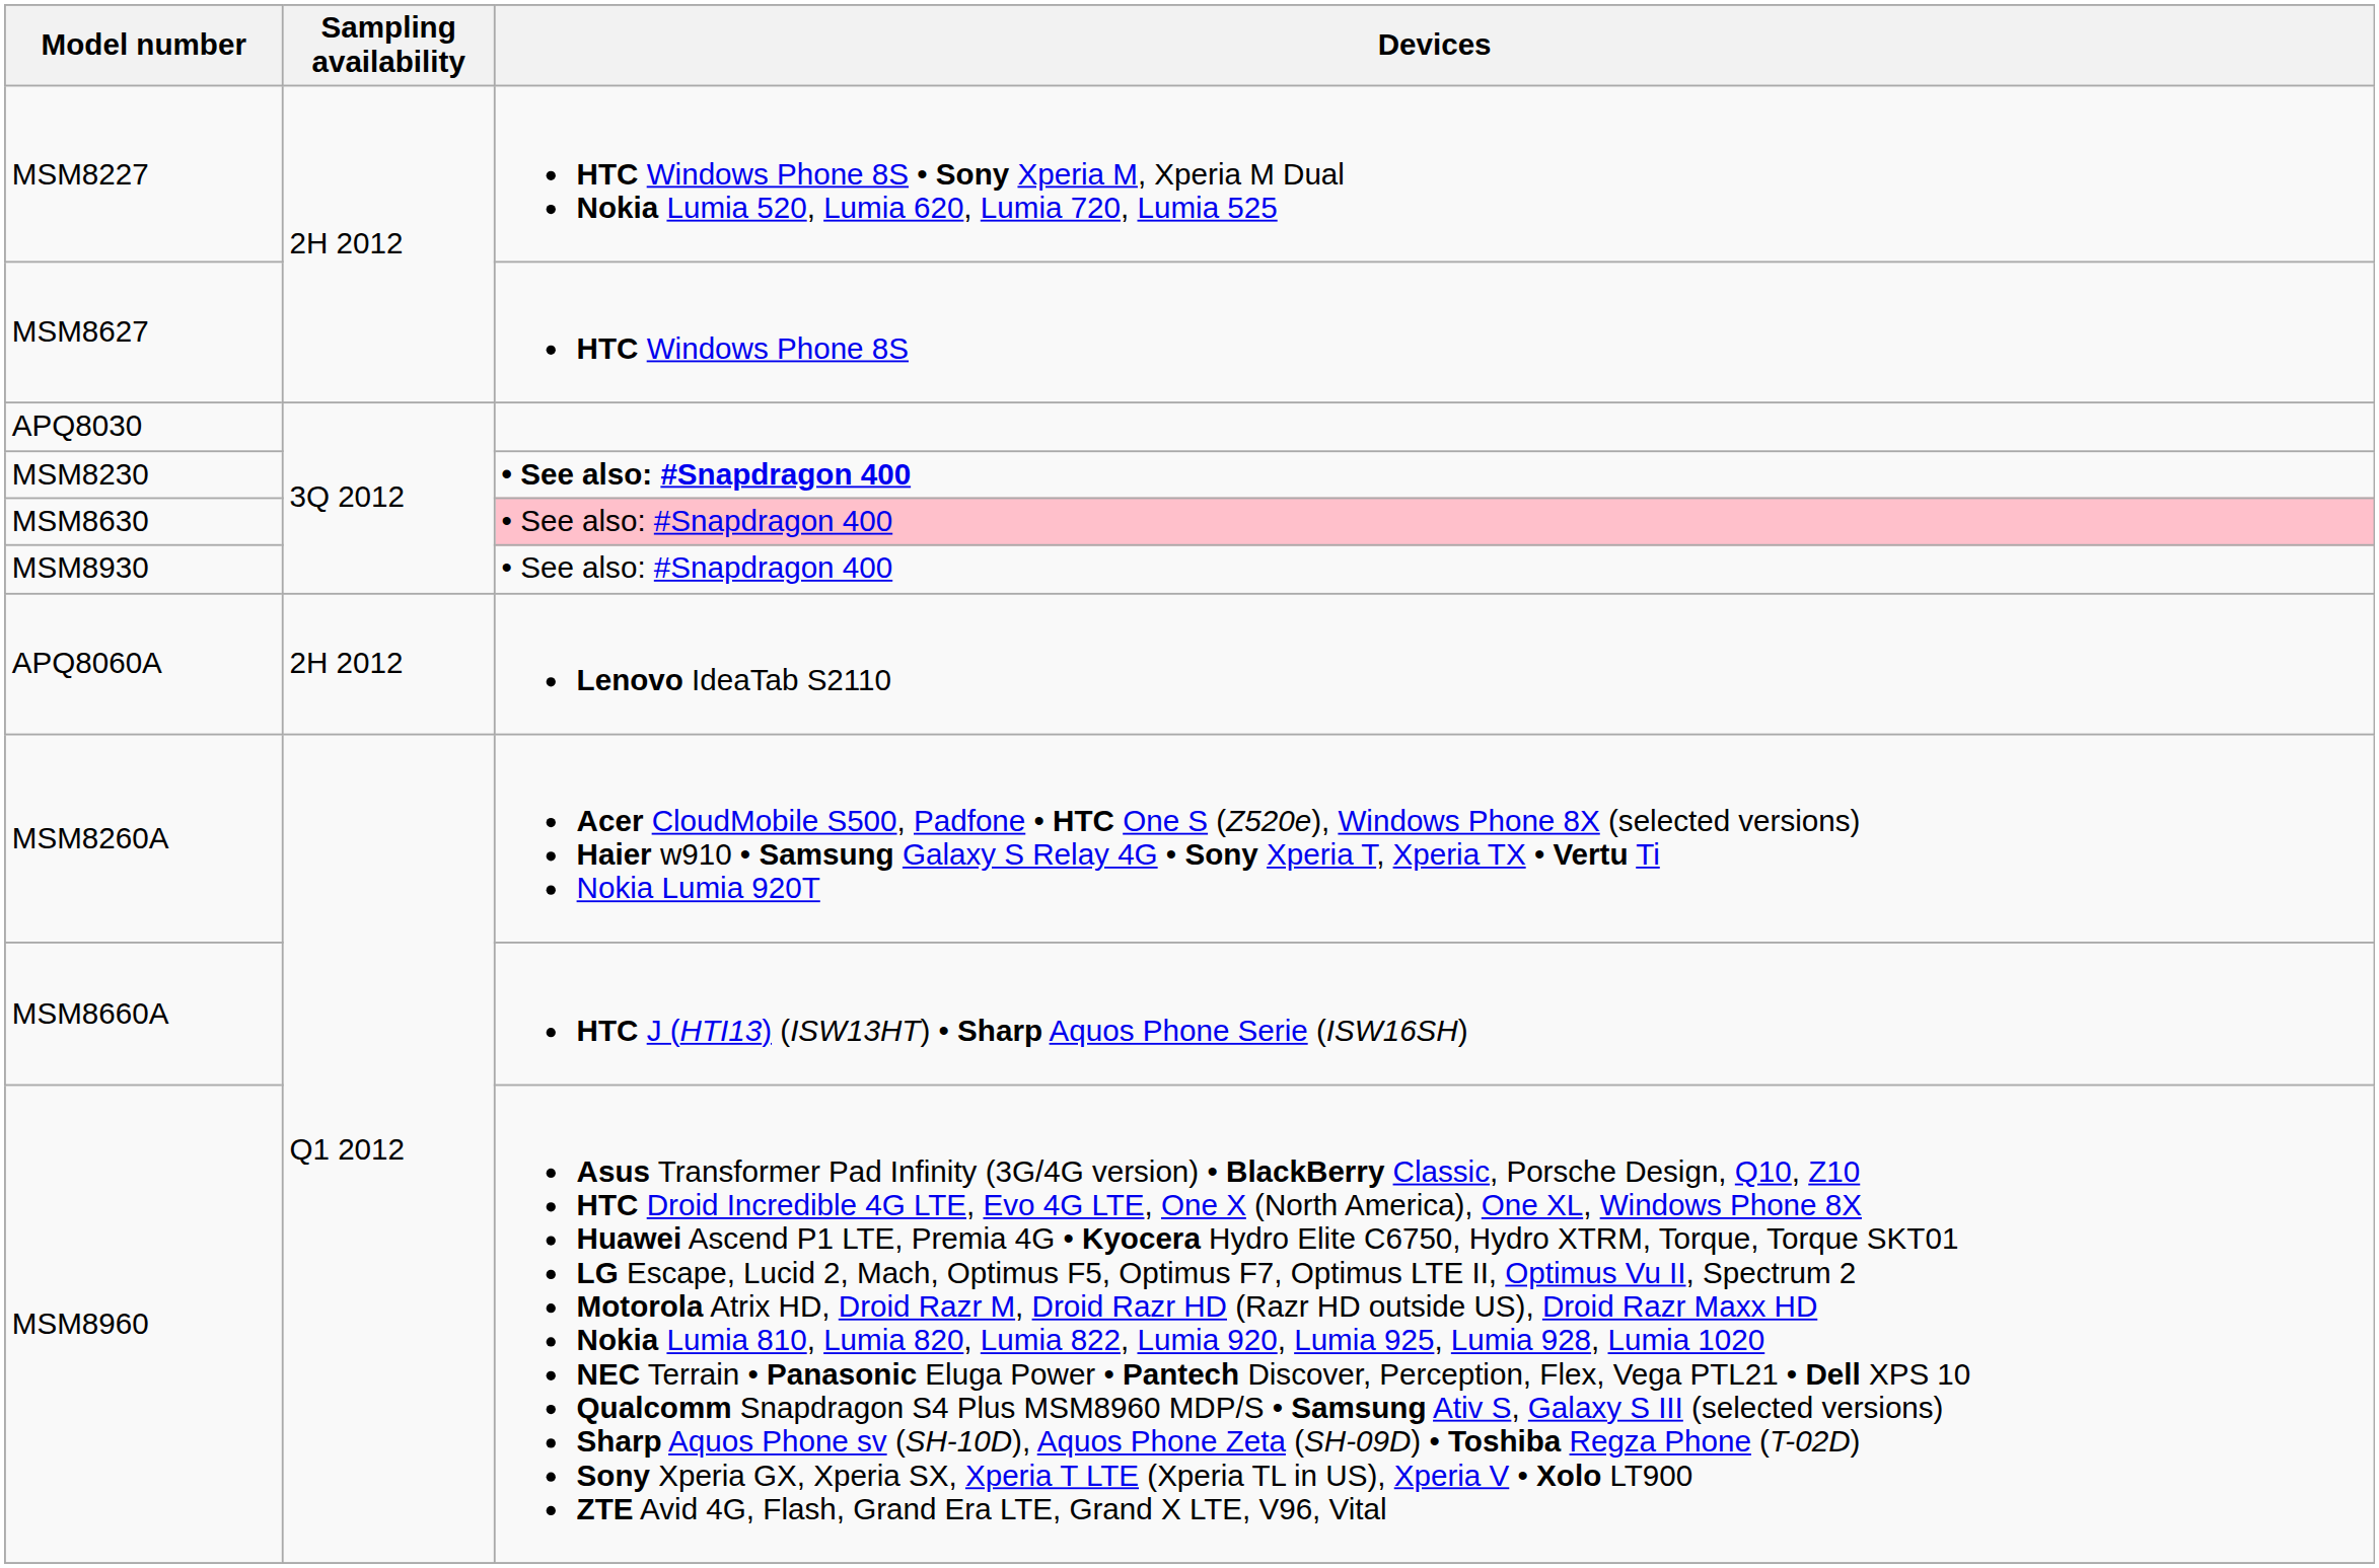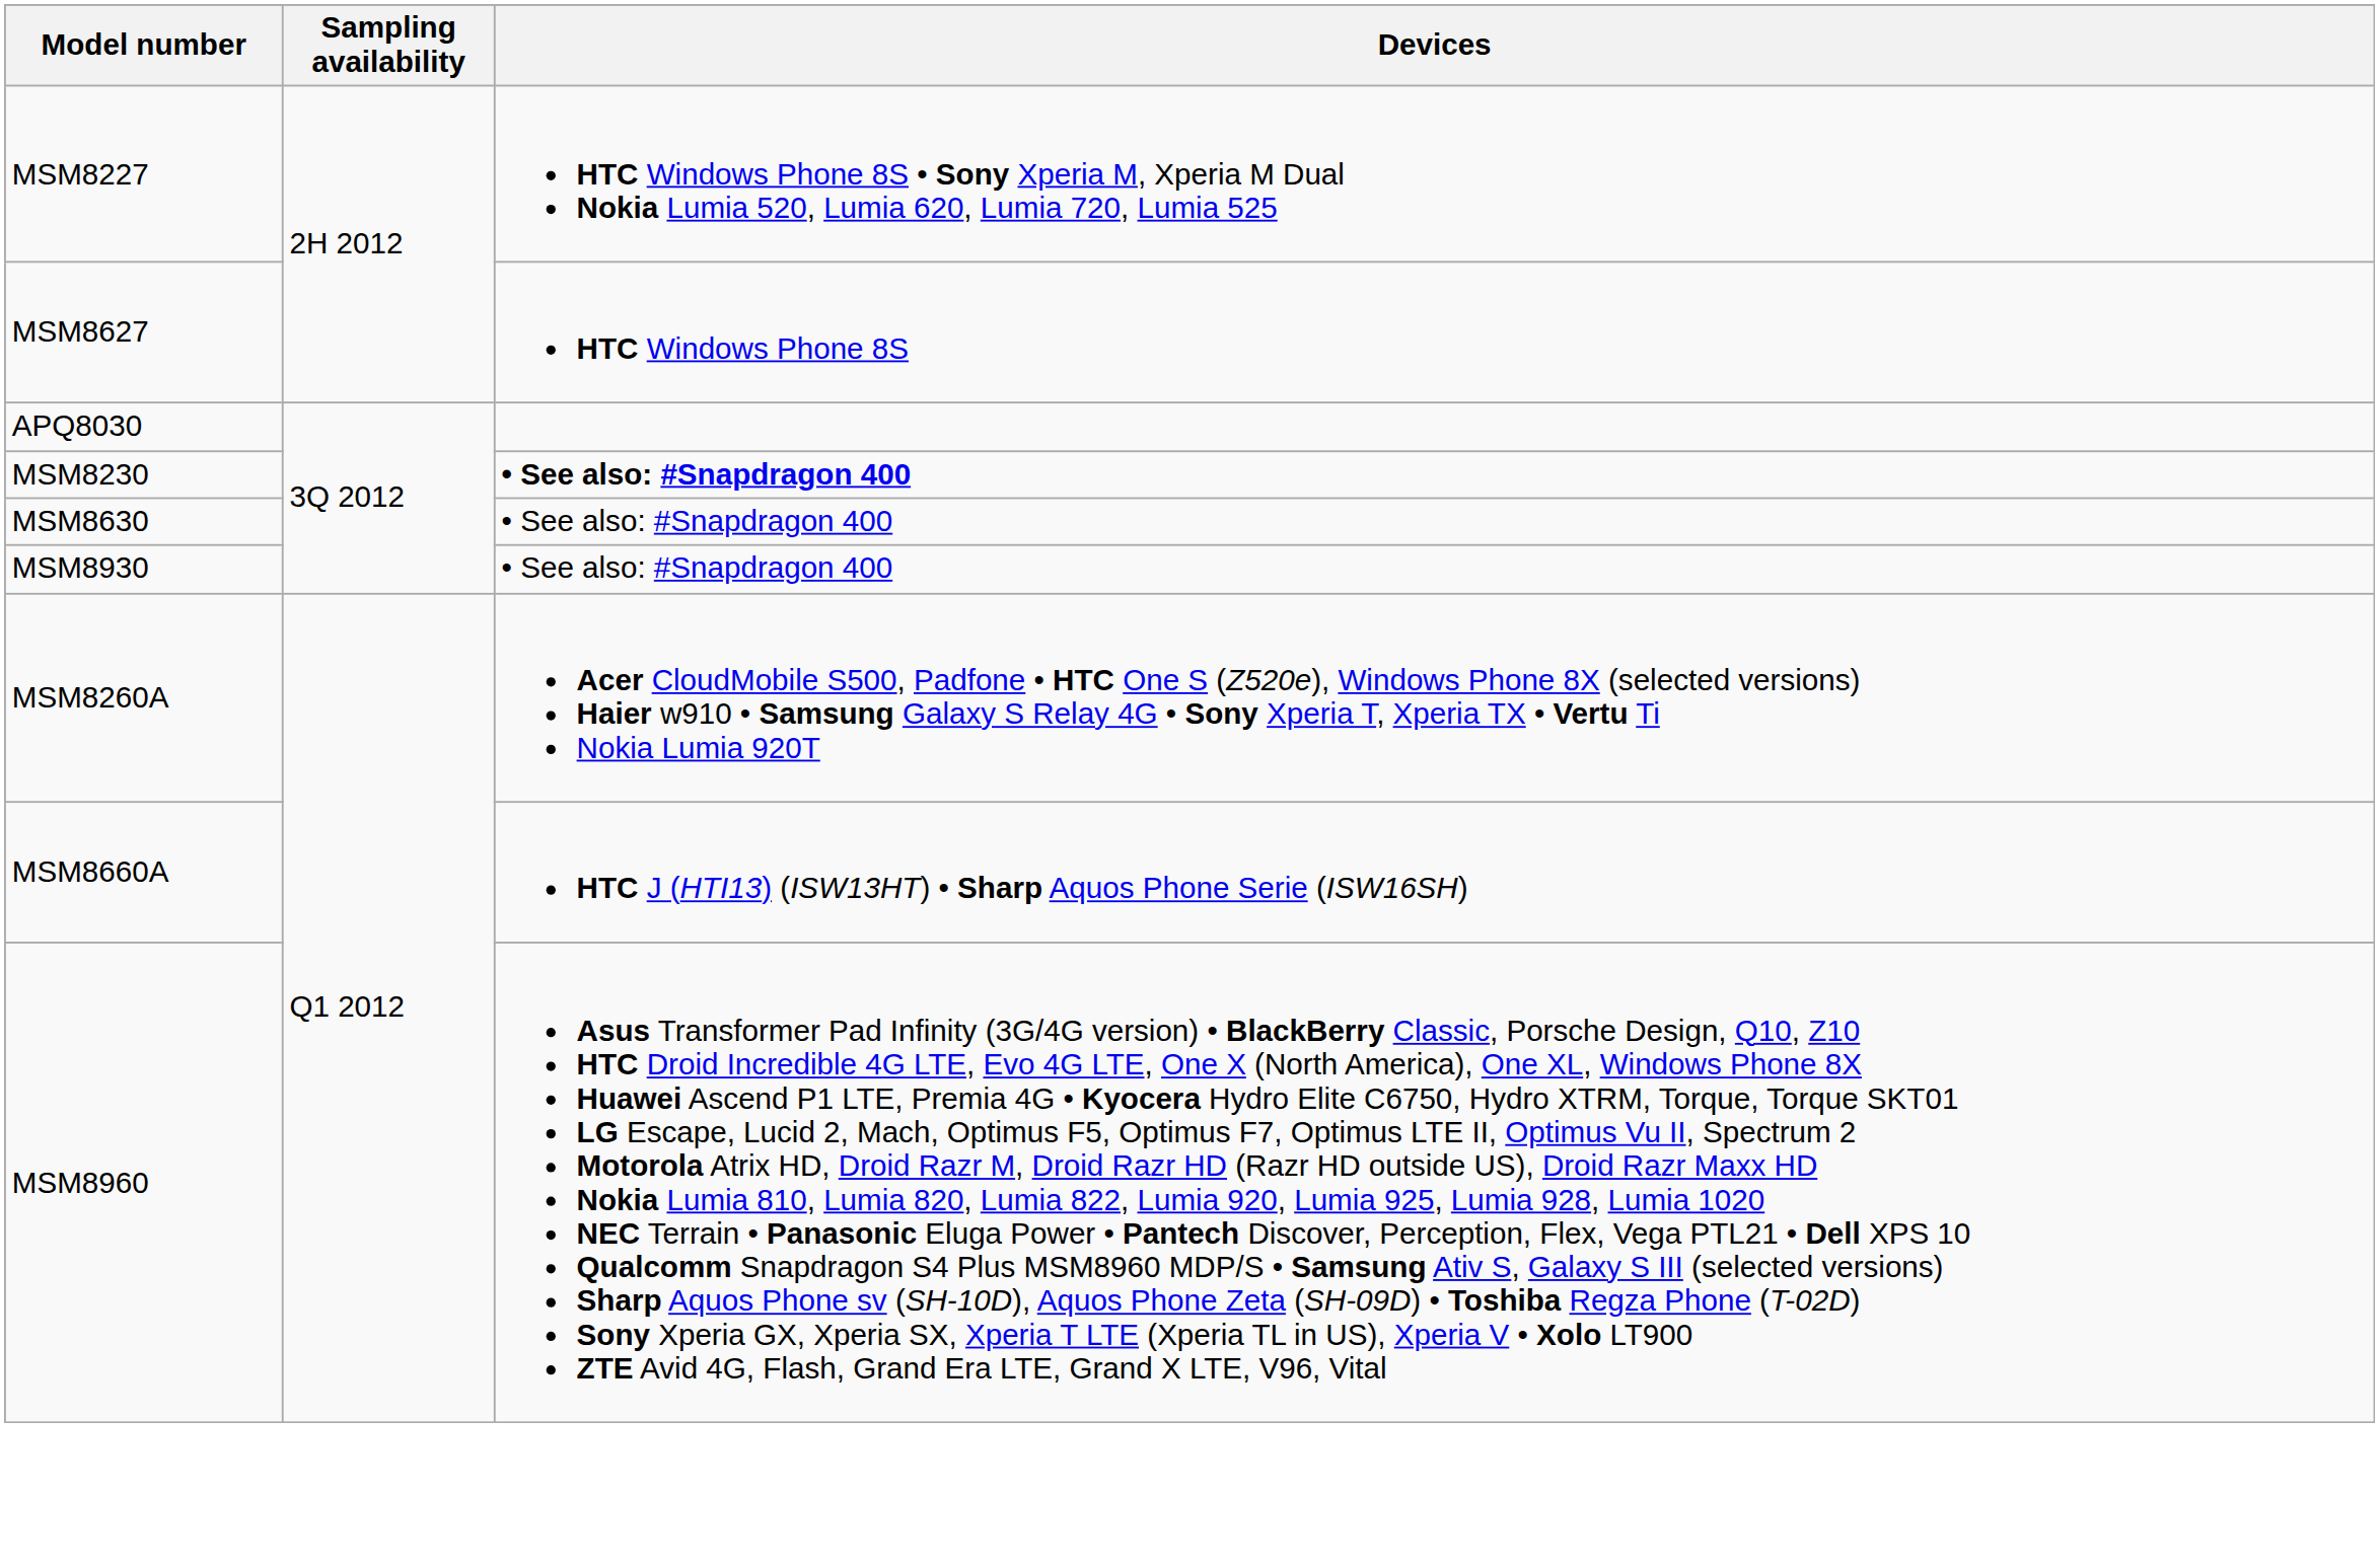MSM8630 | Devices: pink background -> no background
- row: APQ8060A | 2H 2012 | Lenovo IdeaTab S2110
